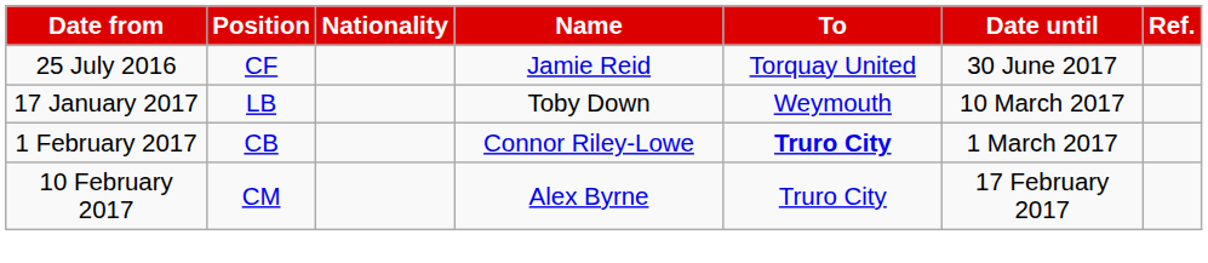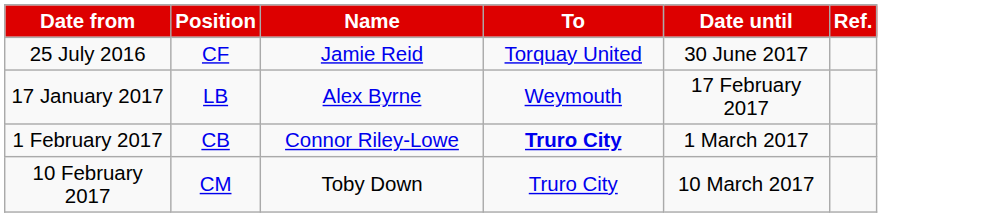- column: Nationality
17 January 2017 | Name: Toby Down -> Alex Byrne
17 January 2017 | Date until: 10 March 2017 -> 17 February 2017
10 February 2017 | Name: Alex Byrne -> Toby Down
10 February 2017 | Date until: 17 February 2017 -> 10 March 2017
